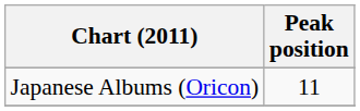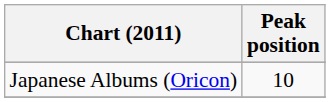Japanese Albums (Oricon) | Peak position: 11 -> 10
